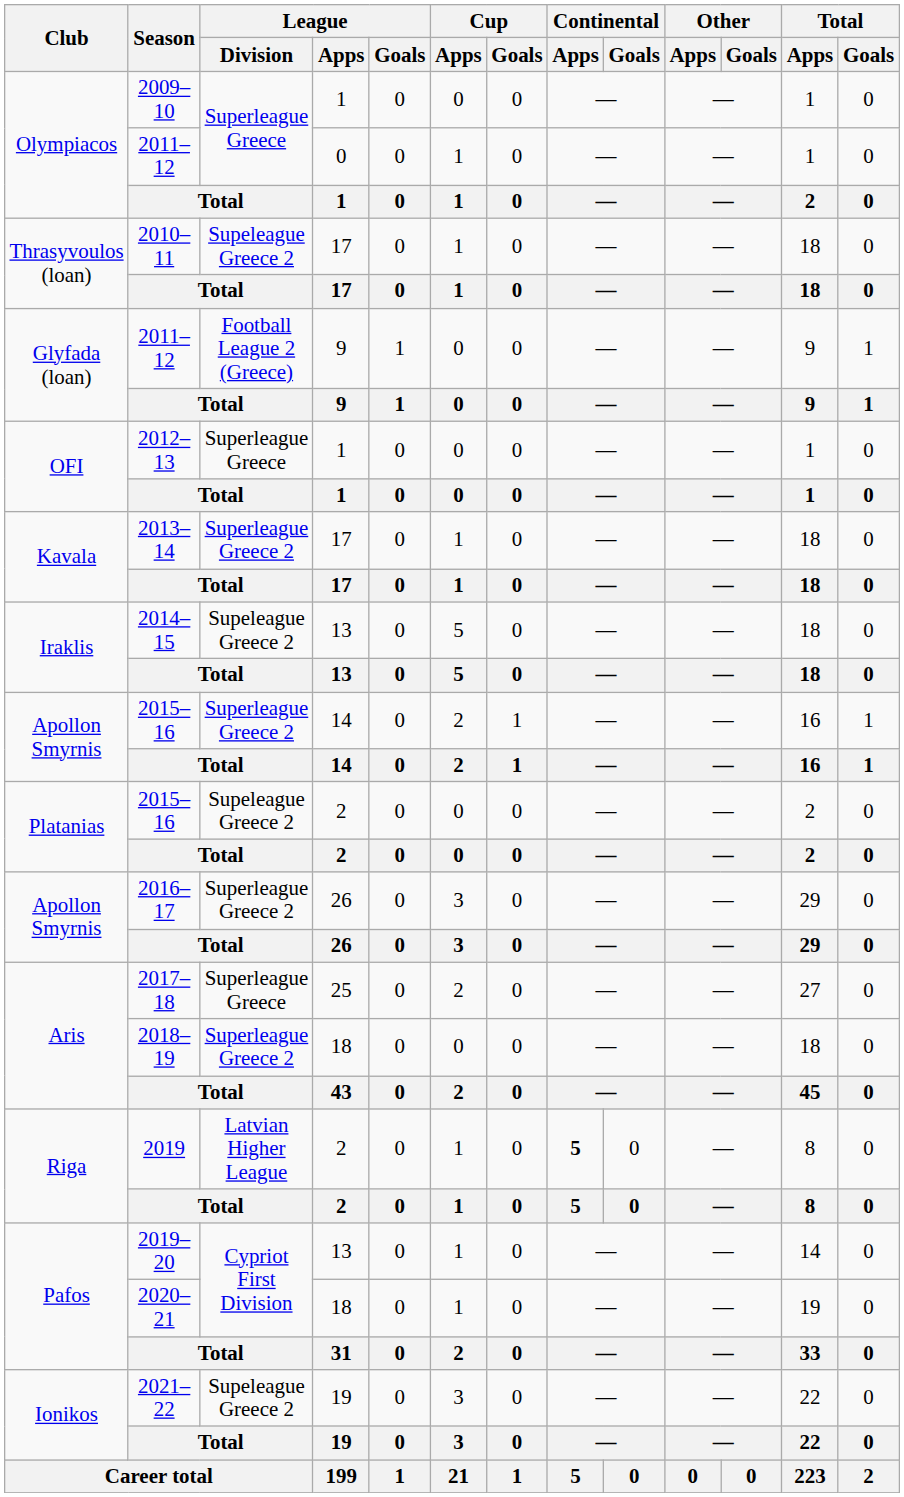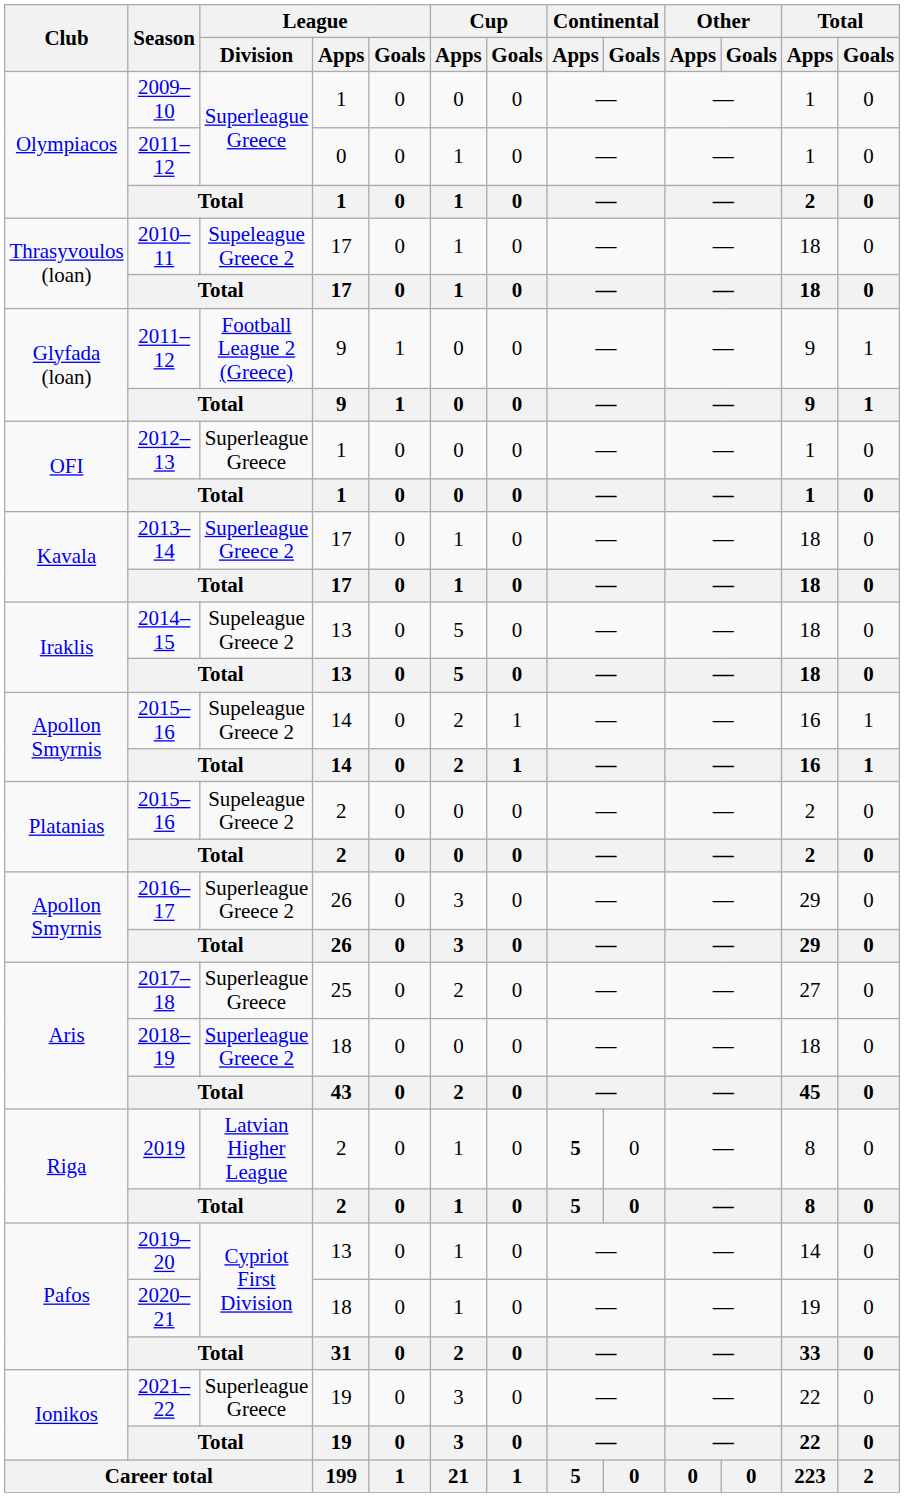Apollon Smyrnis / 2015–16 | League / Division: Superleague Greece 2 -> Supeleague Greece 2
2021–22 | League / Division: Supeleague Greece 2 -> Superleague Greece
